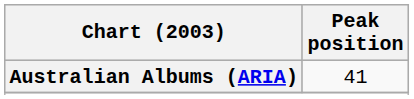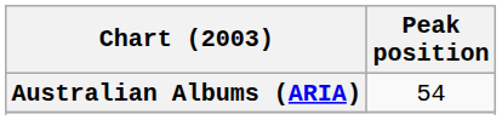Australian Albums (ARIA) | Peak position: 41 -> 54
